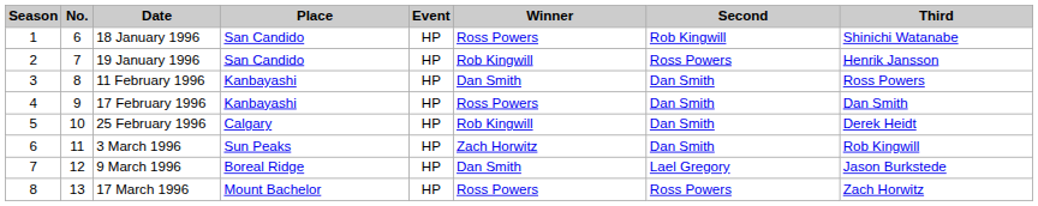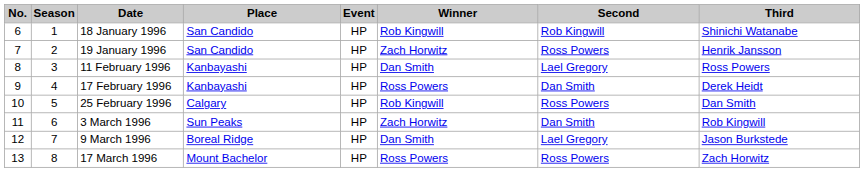columns swapped: No. <-> Season
18 January 1996 | Winner: Ross Powers -> Rob Kingwill
19 January 1996 | Winner: Rob Kingwill -> Zach Horwitz
11 February 1996 | Second: Dan Smith -> Lael Gregory
17 February 1996 | Third: Dan Smith -> Derek Heidt
25 February 1996 | Second: Dan Smith -> Ross Powers
25 February 1996 | Third: Derek Heidt -> Dan Smith
